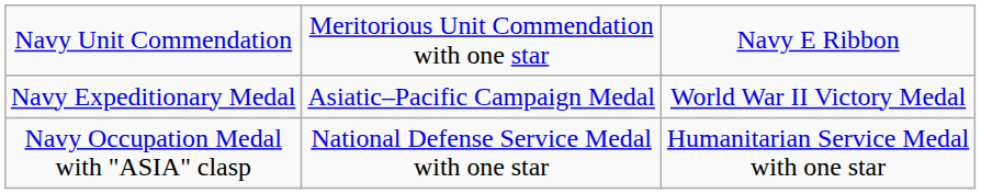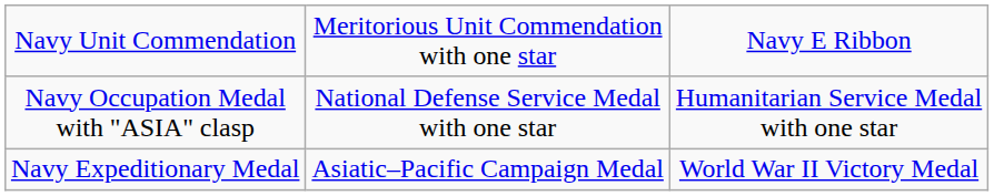rows swapped: Navy Expeditionary Medal <-> Navy Occupation Medal with "ASIA" clasp
